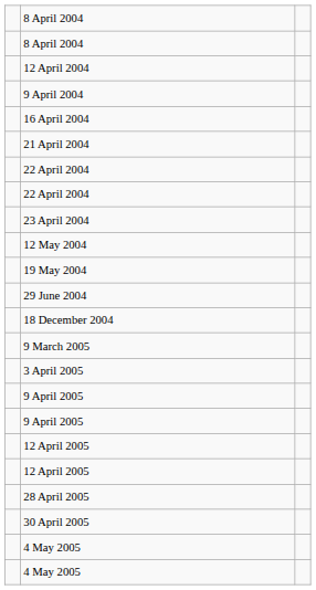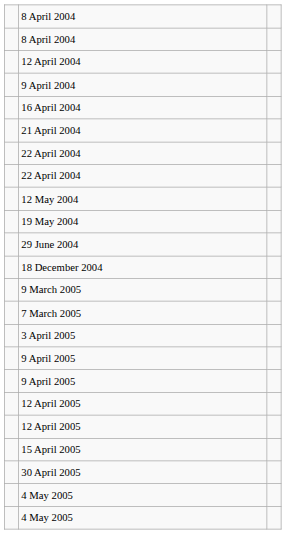- row: 23 April 2004
+ row: 7 March 2005
+ row: 15 April 2005
- row: 28 April 2005
